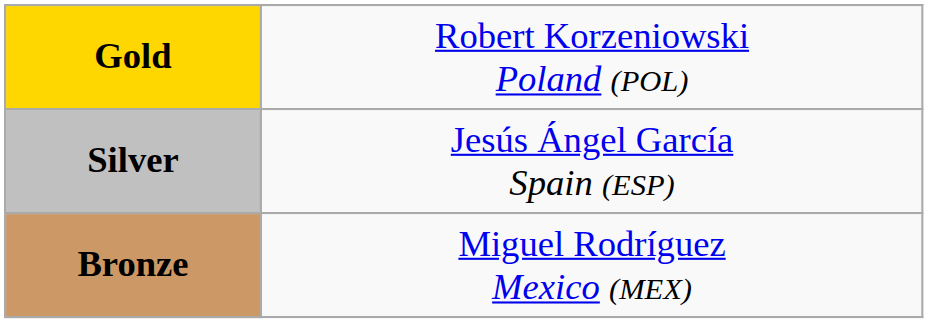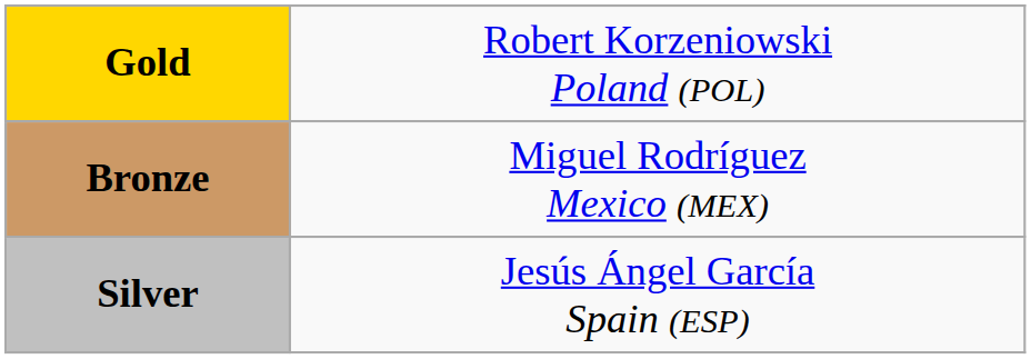rows swapped: Silver <-> Bronze
